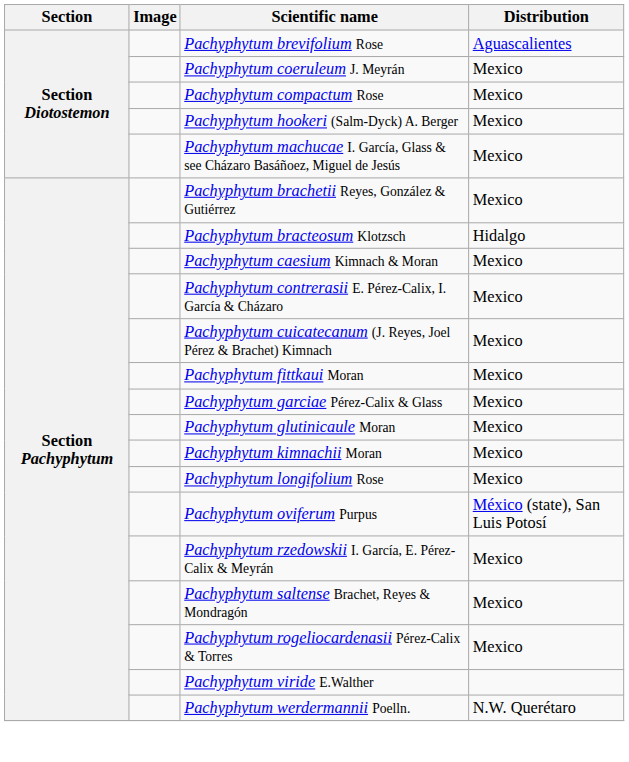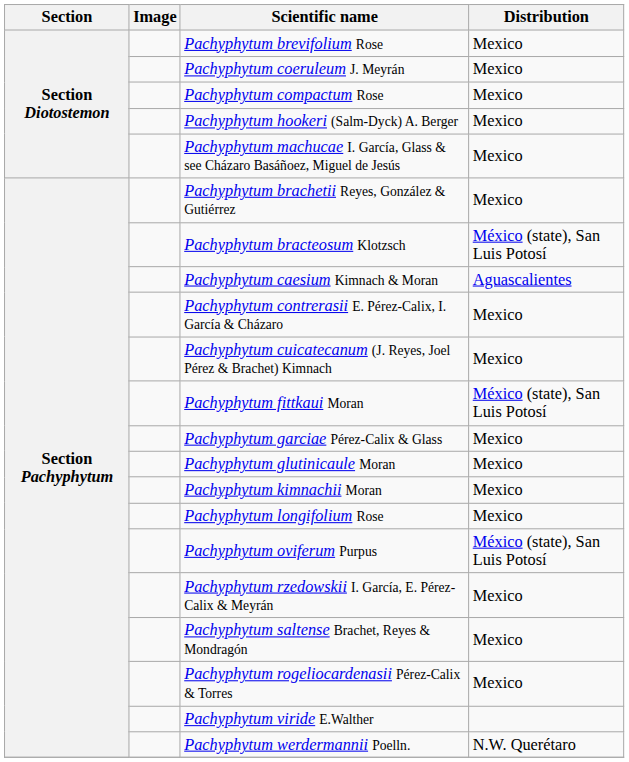Pachyphytum brevifolium Rose | Distribution: Aguascalientes -> Mexico
Pachyphytum bracteosum Klotzsch | Distribution: Hidalgo -> México (state), San Luis Potosí
Pachyphytum caesium Kimnach & Moran | Distribution: Mexico -> Aguascalientes
Pachyphytum fittkaui Moran | Distribution: Mexico -> México (state), San Luis Potosí
